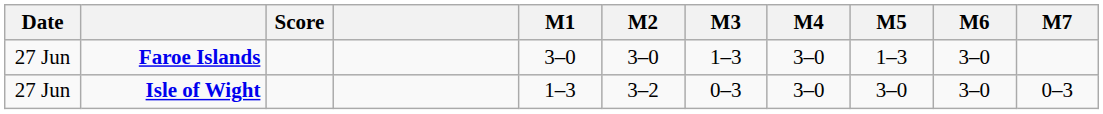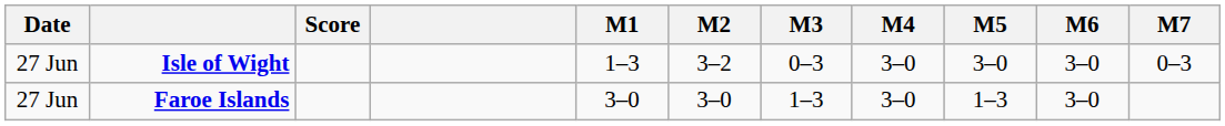rows swapped: Faroe Islands <-> Isle of Wight
